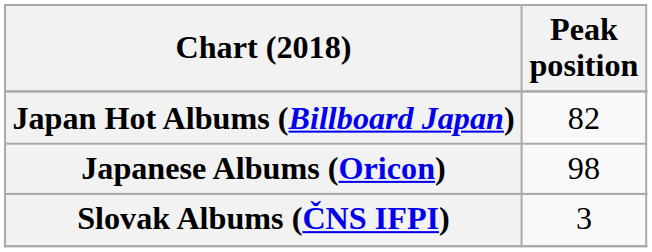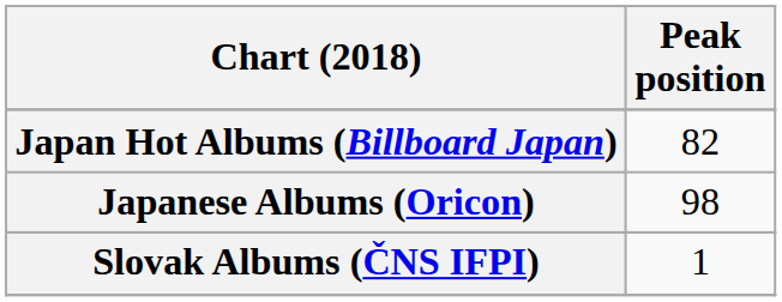Slovak Albums (ČNS IFPI) | Peak position: 3 -> 1
